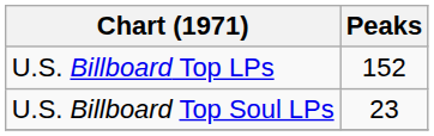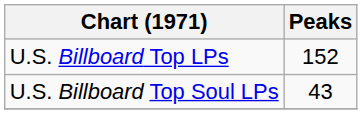U.S. Billboard Top Soul LPs | Peaks: 23 -> 43
